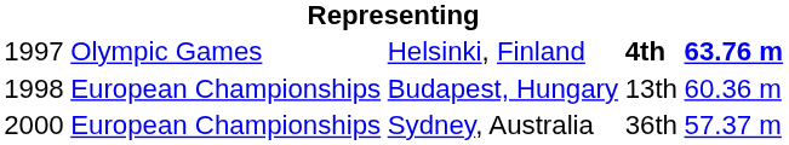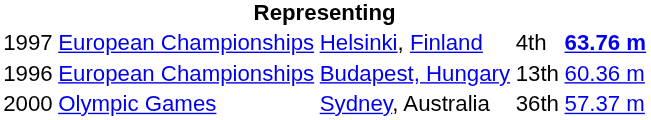Helsinki, Finland | column 2: Olympic Games -> European Championships
Helsinki, Finland | column 4: bold -> normal
Budapest, Hungary | column 1: 1998 -> 1996
Sydney, Australia | column 2: European Championships -> Olympic Games
